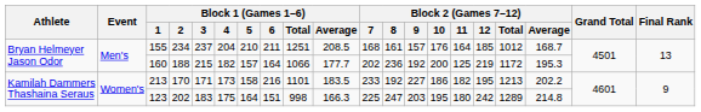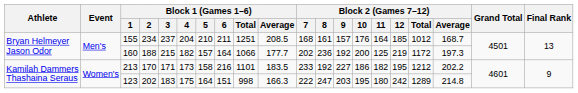160 | Block 2 (Games 7–12) / Average: 195.3 -> 197.3
213 | Block 2 (Games 7–12) / Total: 1213 -> 1212
123 | Block 2 (Games 7–12) / 7: 225 -> 222
